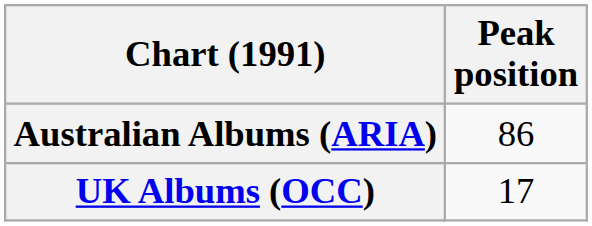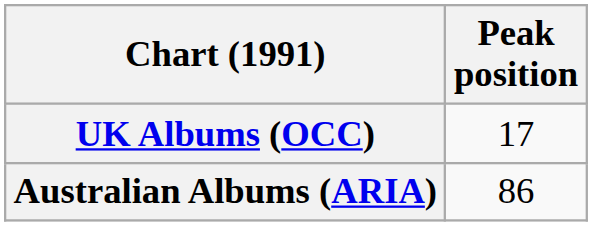rows swapped: Australian Albums (ARIA) <-> UK Albums (OCC)
